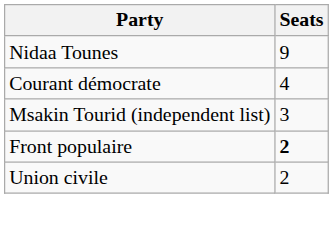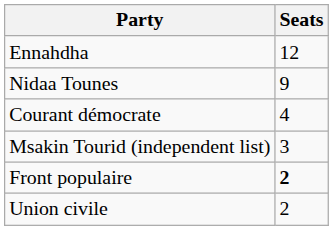+ row: Ennahdha | 12
